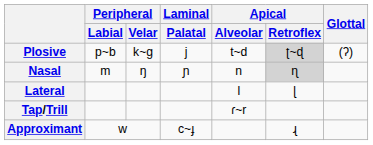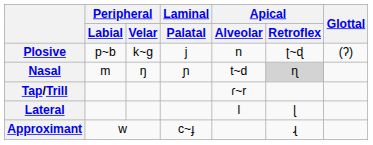Plosive | Apical / Alveolar: t~d -> n
Plosive | Apical / Retroflex: lightgrey background -> no background
Nasal | Apical / Alveolar: n -> t~d
rows swapped: Lateral <-> Tap/Trill
